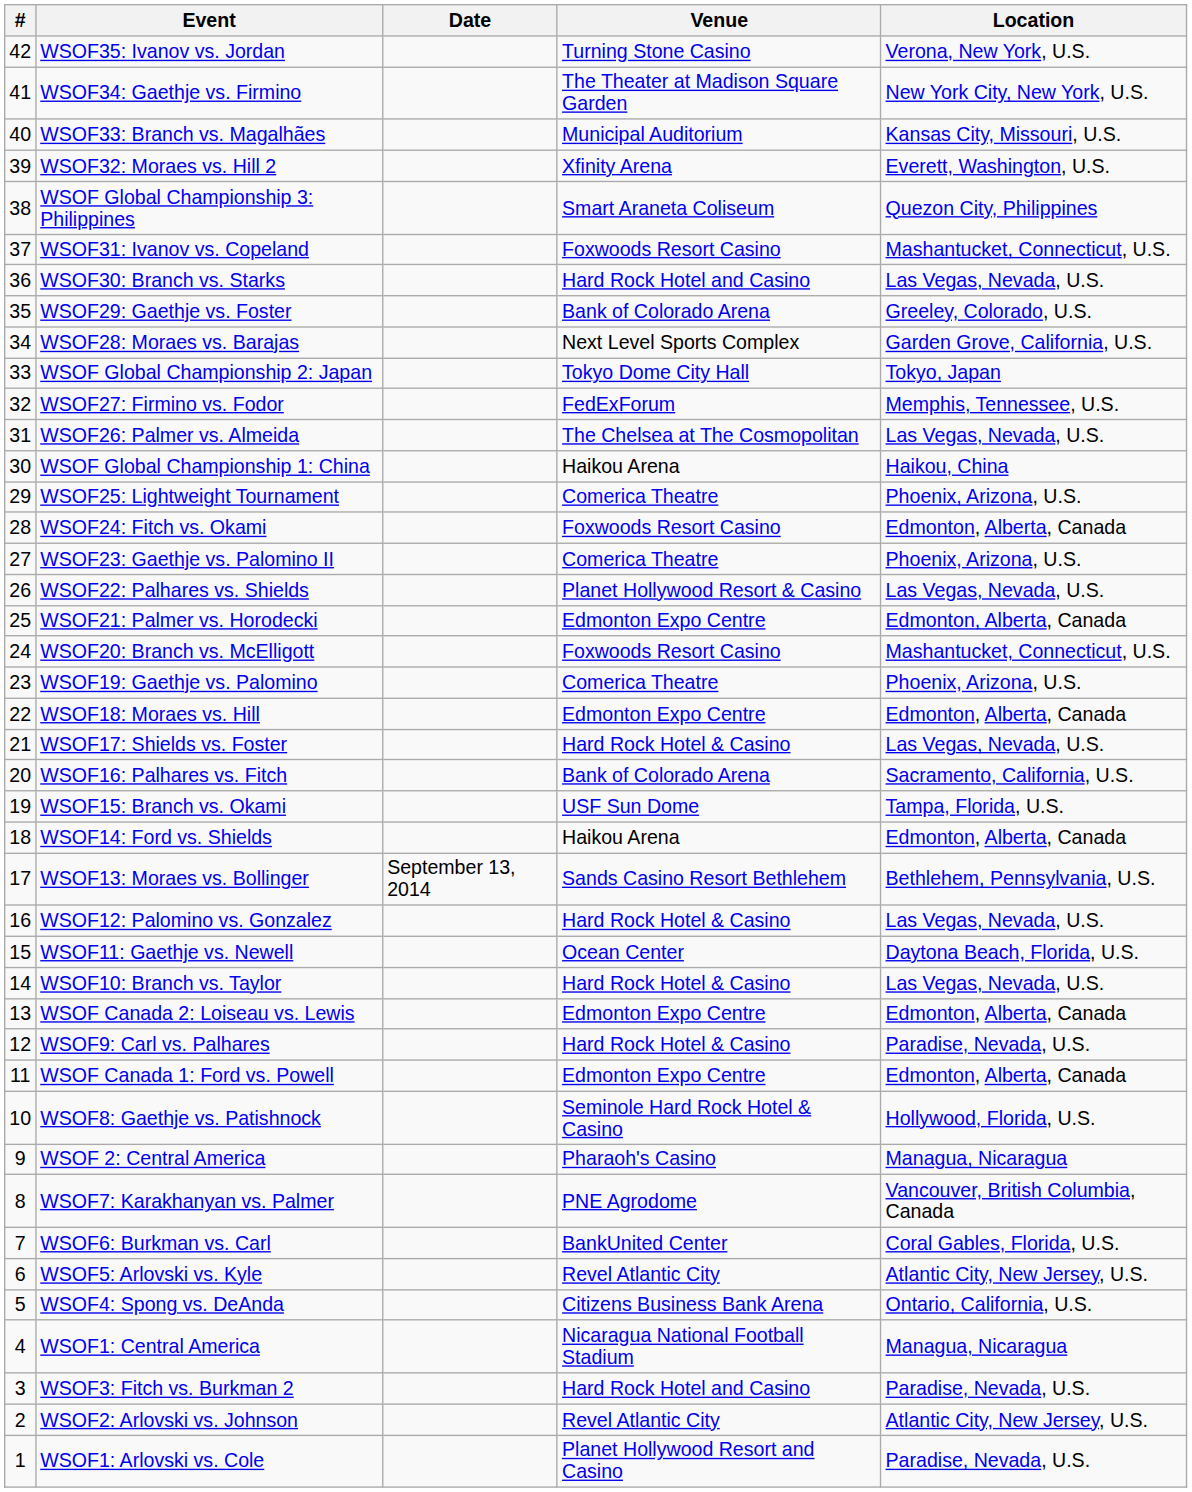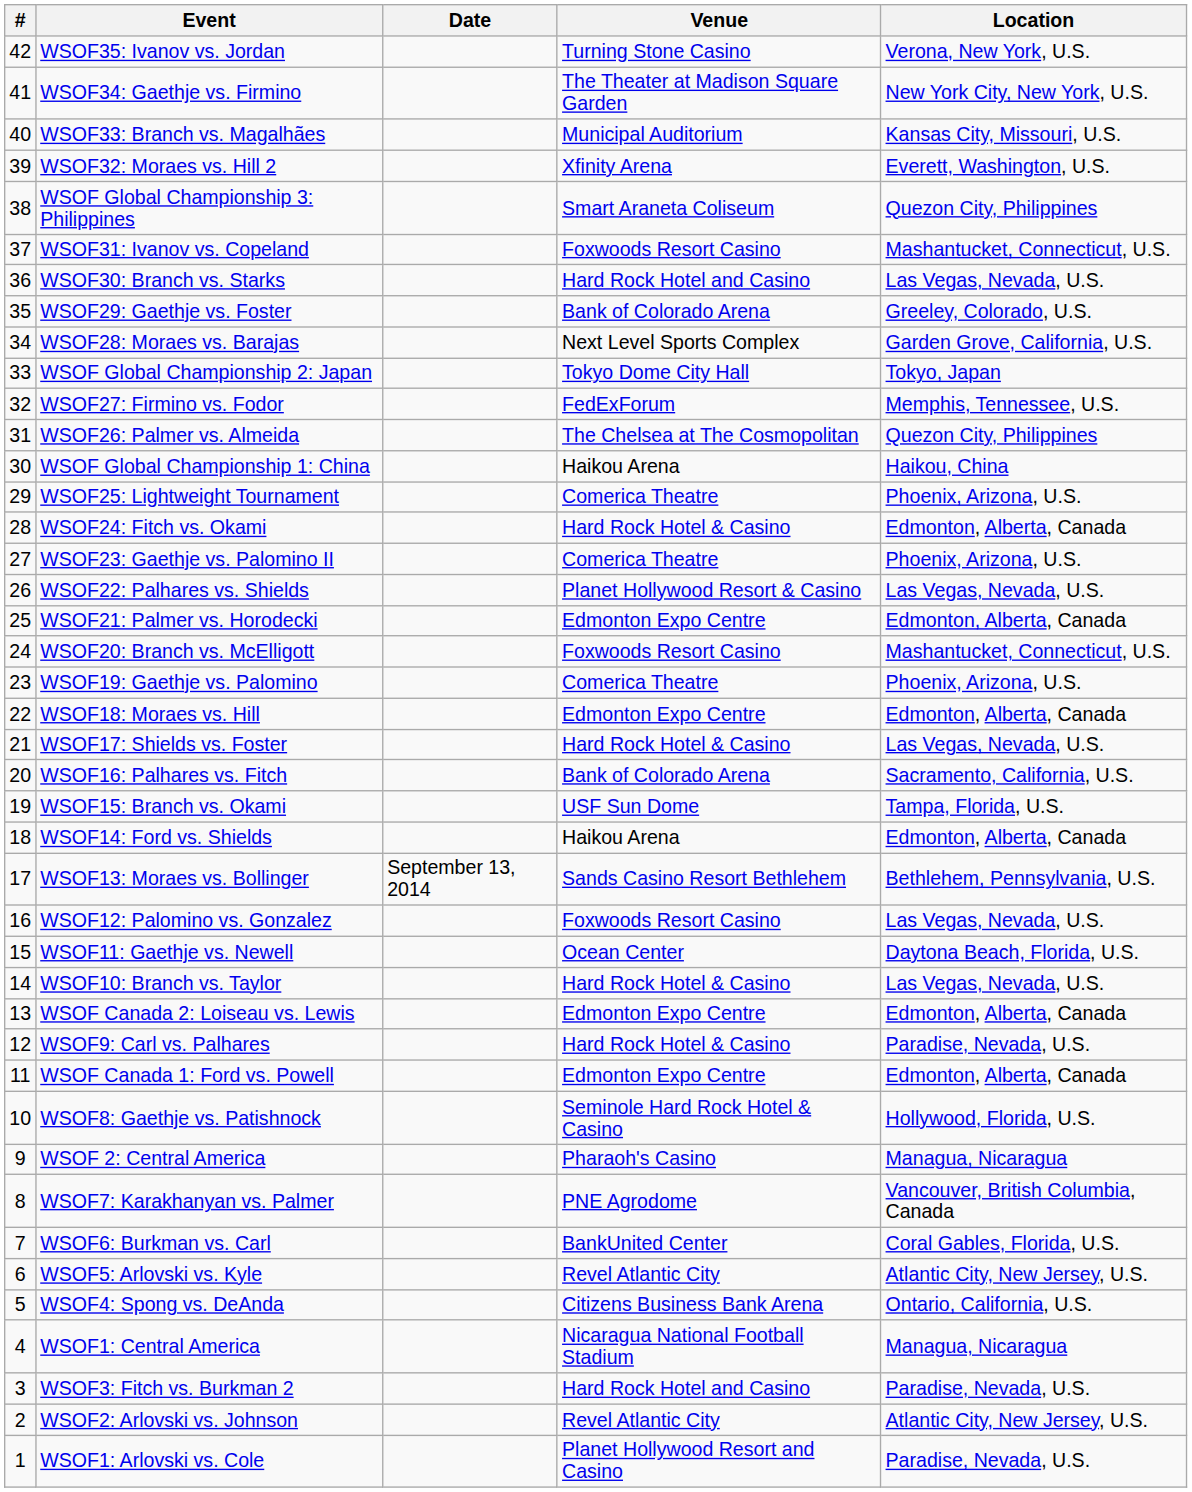WSOF26: Palmer vs. Almeida | Location: Las Vegas, Nevada, U.S. -> Quezon City, Philippines
WSOF24: Fitch vs. Okami | Venue: Foxwoods Resort Casino -> Hard Rock Hotel & Casino
WSOF12: Palomino vs. Gonzalez | Venue: Hard Rock Hotel & Casino -> Foxwoods Resort Casino
